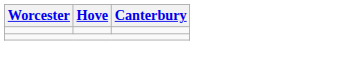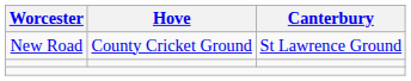+ row: New Road | County Cricket Ground | St Lawrence Ground
